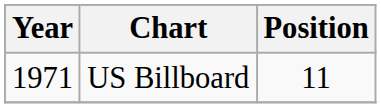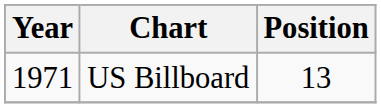US Billboard | Position: 11 -> 13
